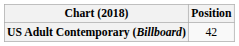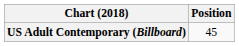US Adult Contemporary (Billboard) | Position: 42 -> 45
